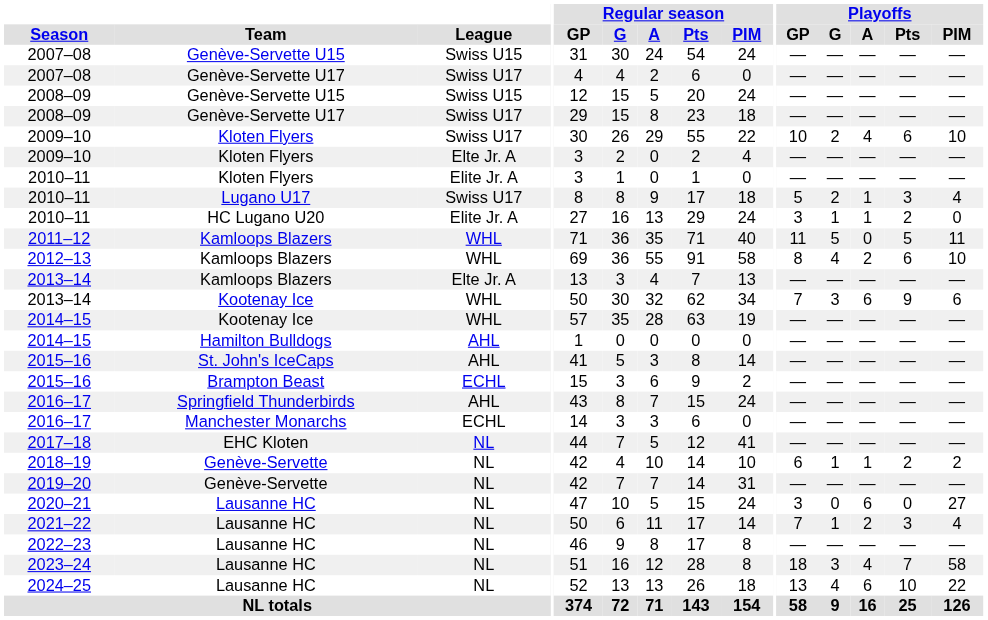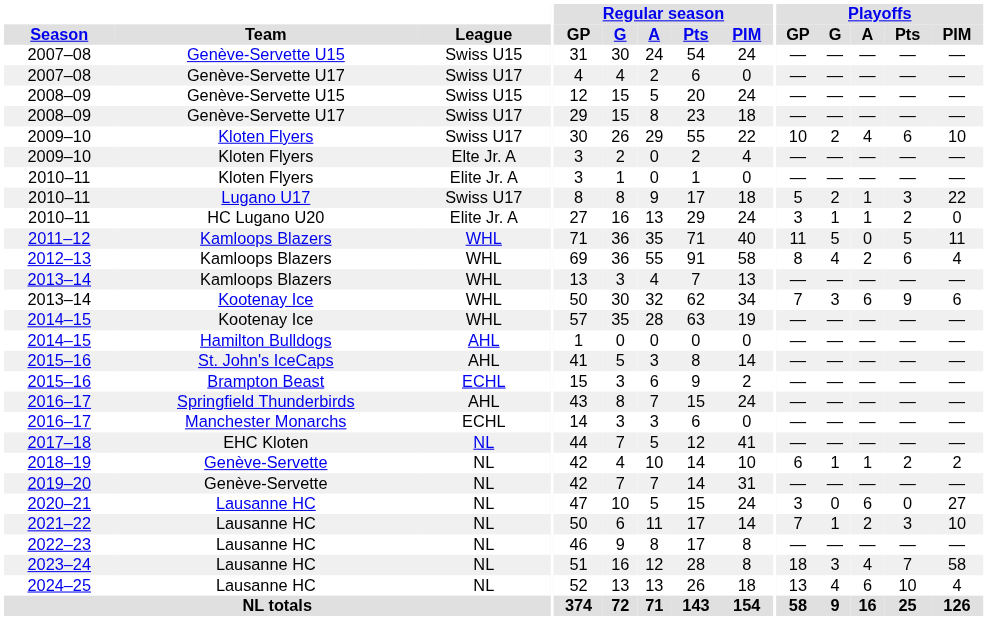2010–11 / Lugano U17 | Playoffs / PIM: 4 -> 22
2012–13 | Playoffs / PIM: 10 -> 4
2013–14 / Kamloops Blazers | League: Elte Jr. A -> WHL
2021–22 | Playoffs / PIM: 4 -> 10
2024–25 | Playoffs / PIM: 22 -> 4
